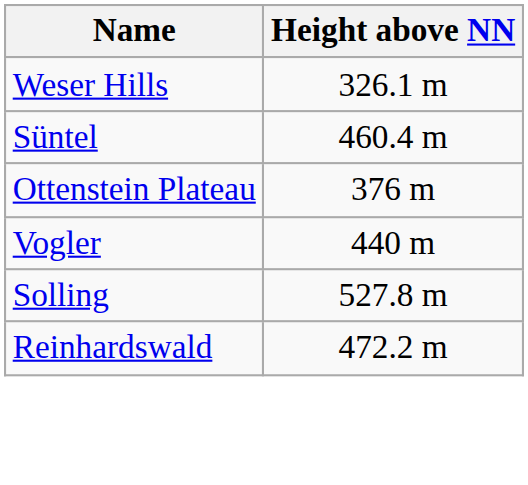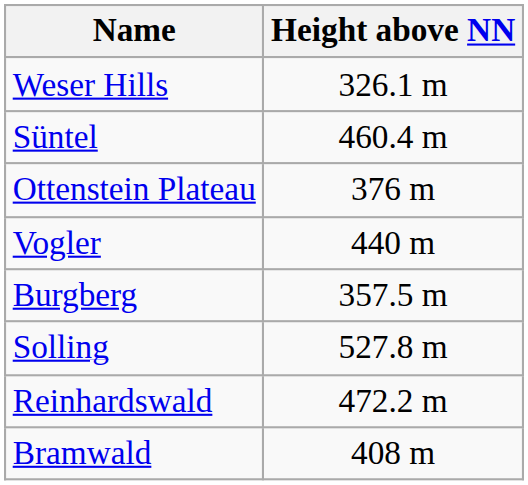+ row: Burgberg | 357.5 m
+ row: Bramwald | 408 m
